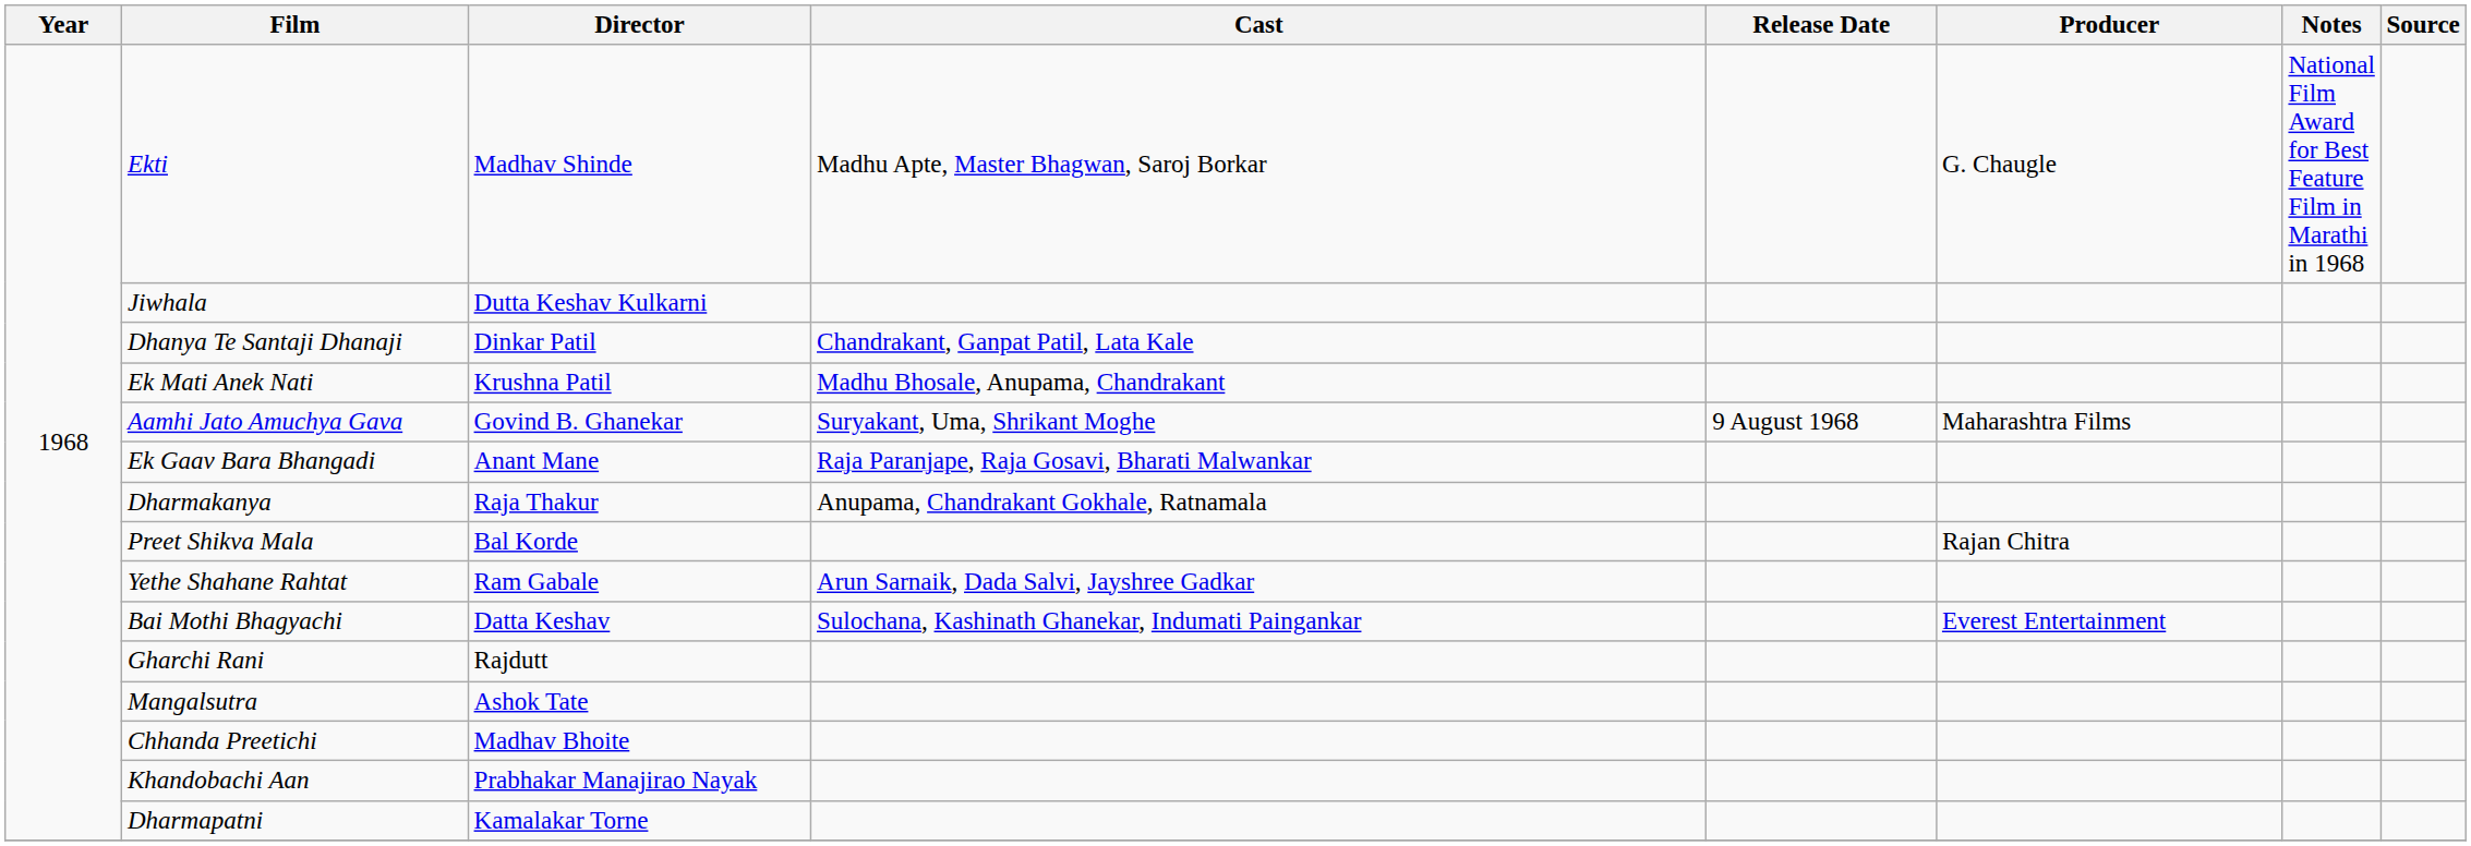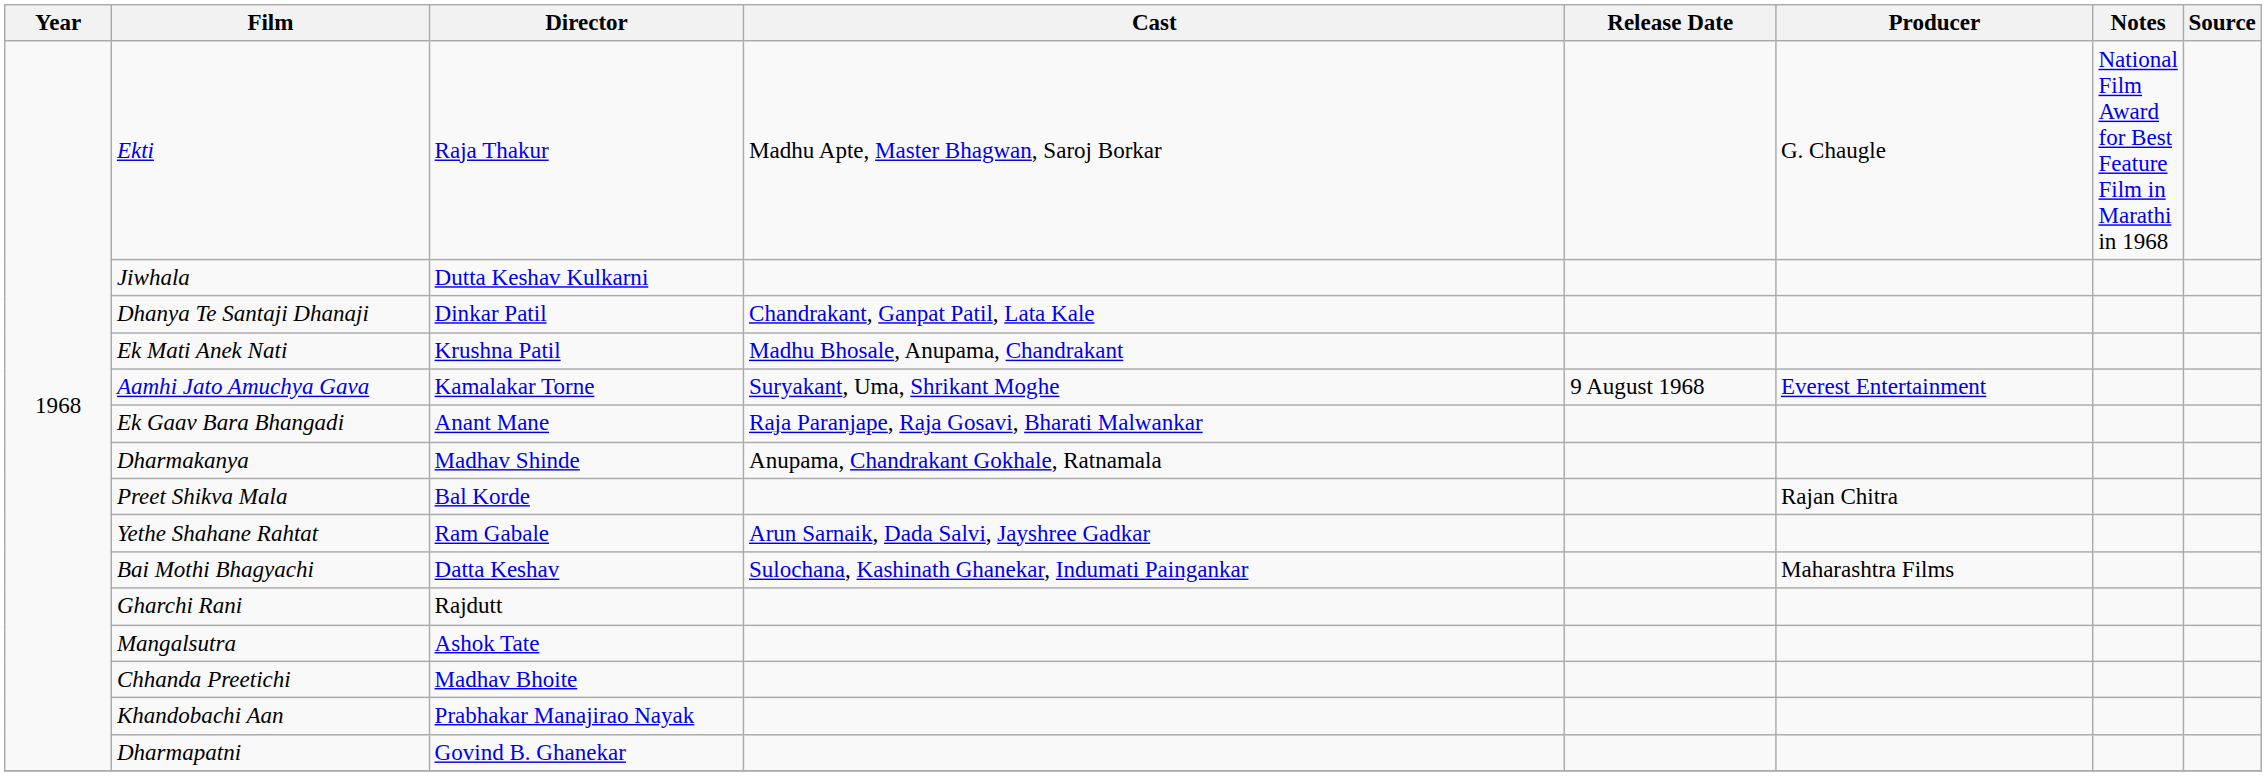Ekti | Director: Madhav Shinde -> Raja Thakur
Aamhi Jato Amuchya Gava | Director: Govind B. Ghanekar -> Kamalakar Torne
Aamhi Jato Amuchya Gava | Producer: Maharashtra Films -> Everest Entertainment
Dharmakanya | Director: Raja Thakur -> Madhav Shinde
Bai Mothi Bhagyachi | Producer: Everest Entertainment -> Maharashtra Films
Dharmapatni | Director: Kamalakar Torne -> Govind B. Ghanekar
